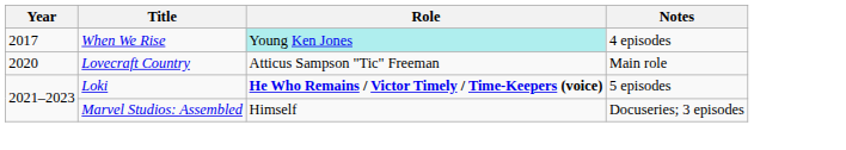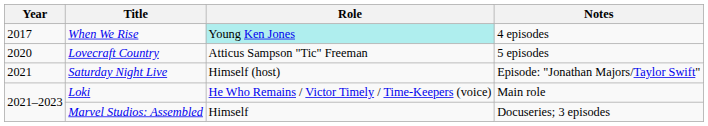Lovecraft Country | Notes: Main role -> 5 episodes
+ row: 2021 | Saturday Night Live | Himself (host) | Episode: "Jonathan Majors/Taylor Swift"
Loki | Role: bold -> normal
Loki | Notes: 5 episodes -> Main role
